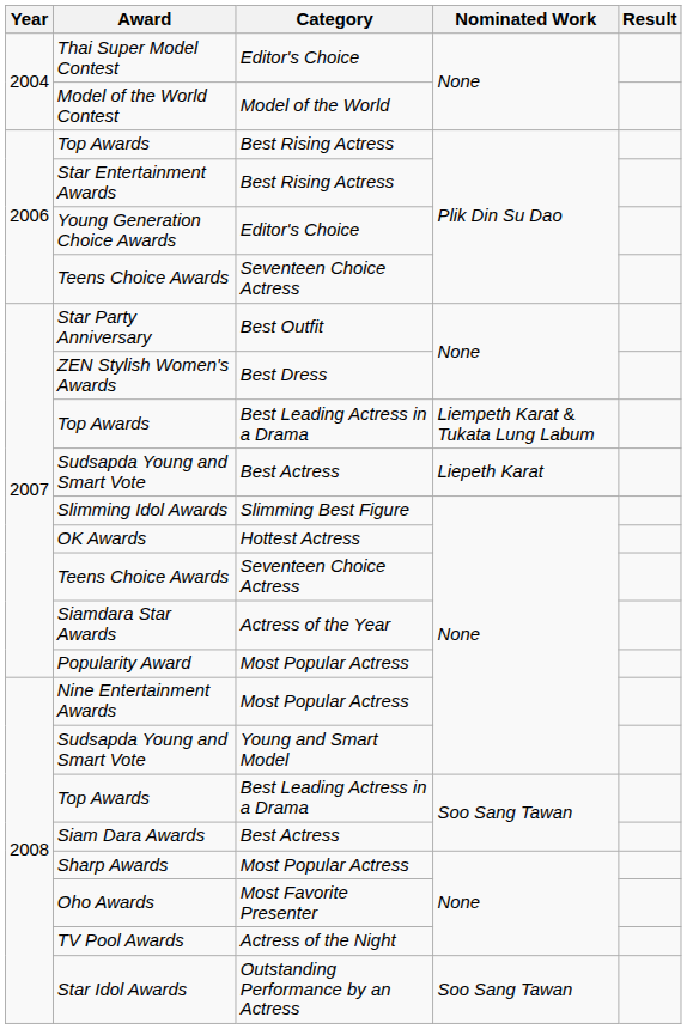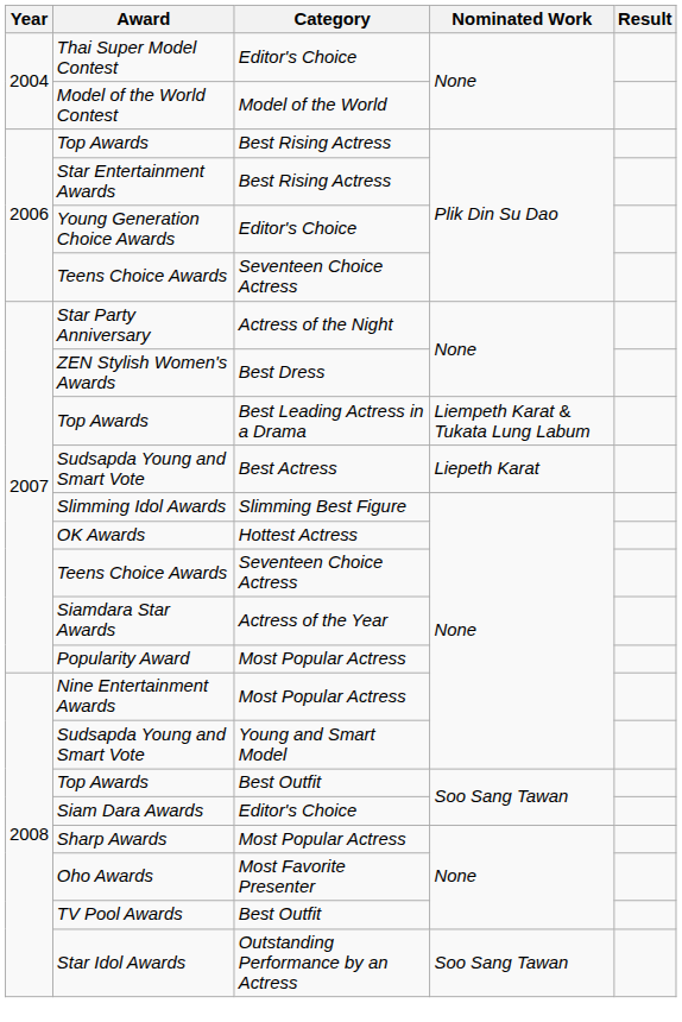Star Party Anniversary | Category: Best Outfit -> Actress of the Night
Top Awards / Soo Sang Tawan | Category: Best Leading Actress in a Drama -> Best Outfit
Siam Dara Awards | Category: Best Actress -> Editor's Choice
TV Pool Awards | Category: Actress of the Night -> Best Outfit
